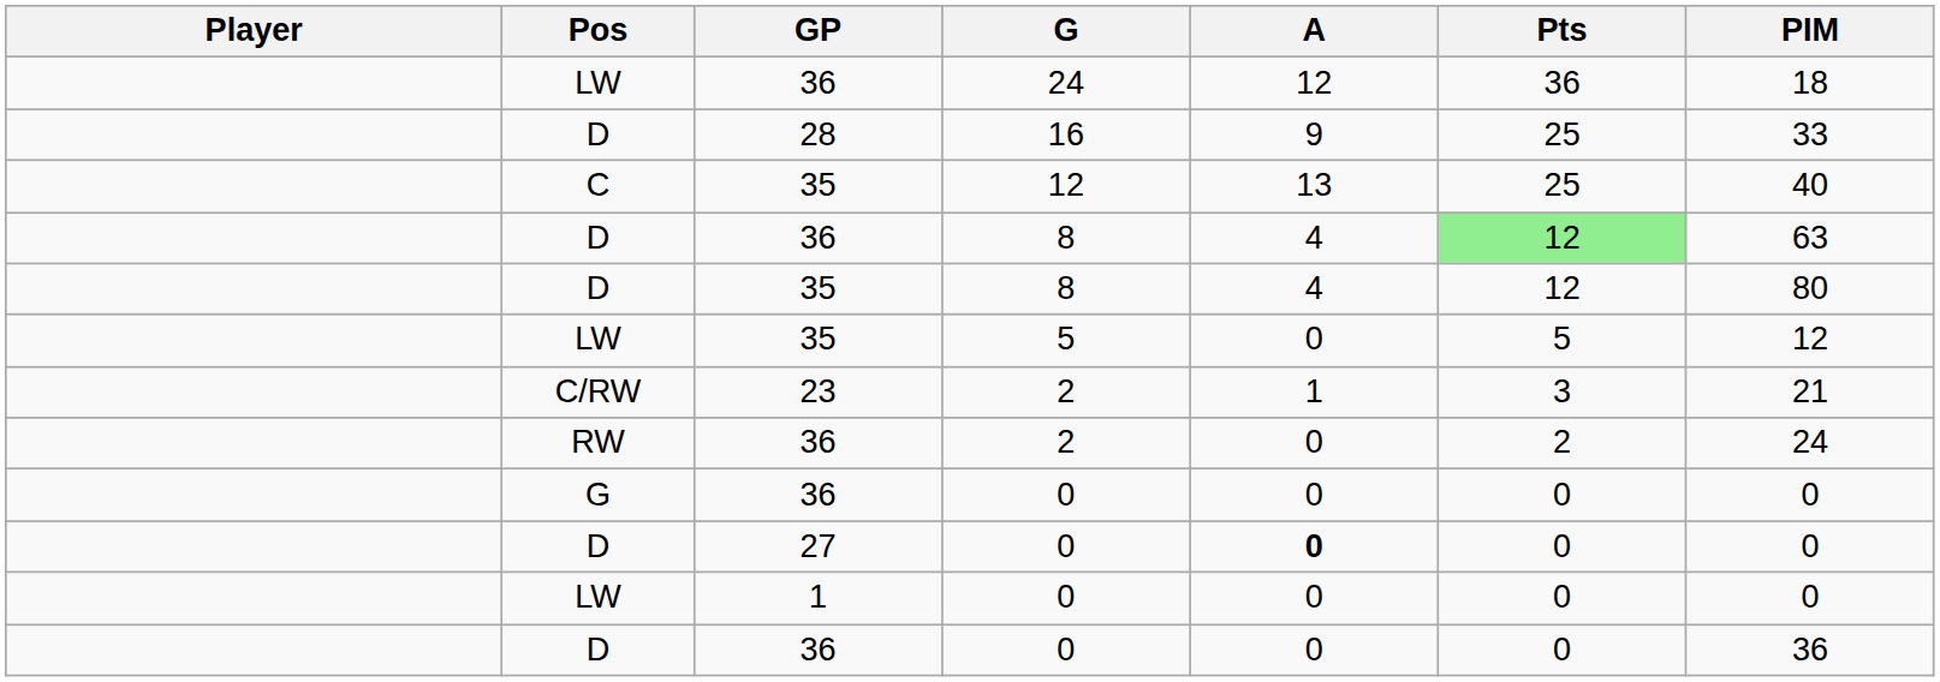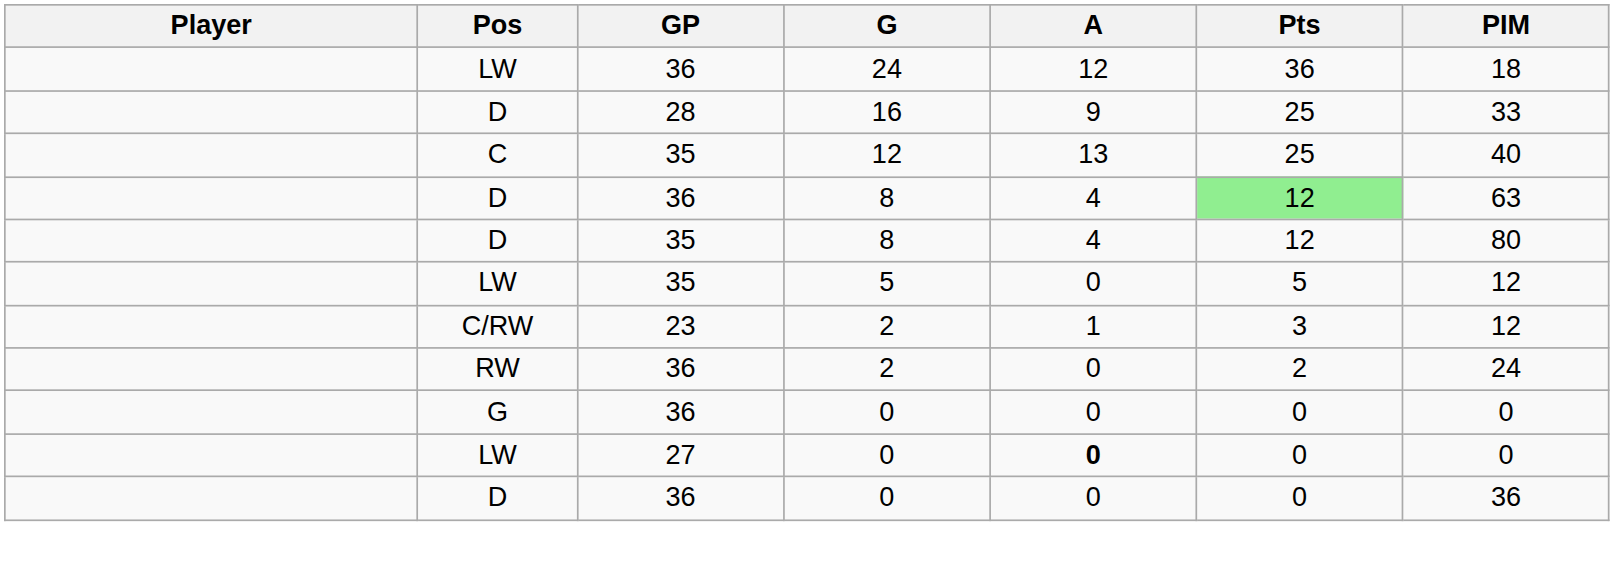23 / 2 | PIM: 21 -> 12
27 / 0 | Pos: D -> LW
- row: LW | 1 | 0 | 0 | 0 | 0
